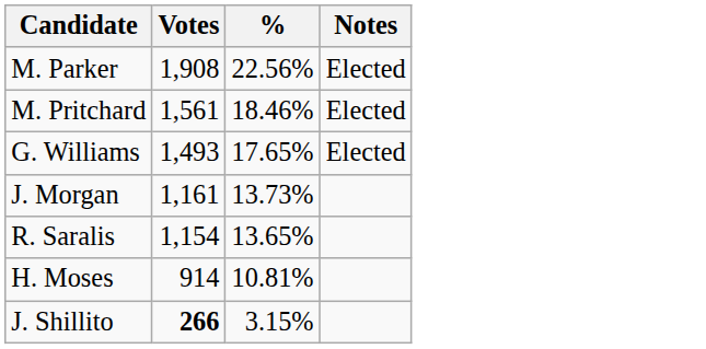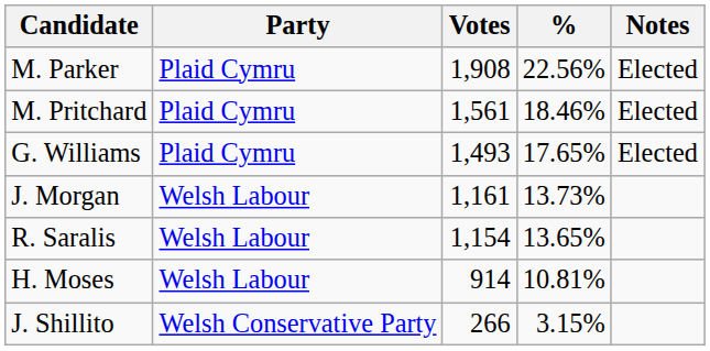+ column: Party | Plaid Cymru | Plaid Cymru | Plaid Cymru | Welsh Labour | Welsh Labour | Welsh Labour | Welsh Conservative Party
J. Shillito | Votes: bold -> normal
